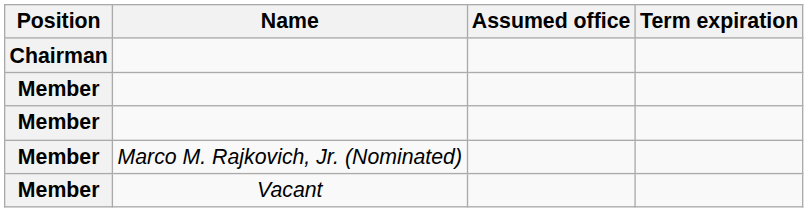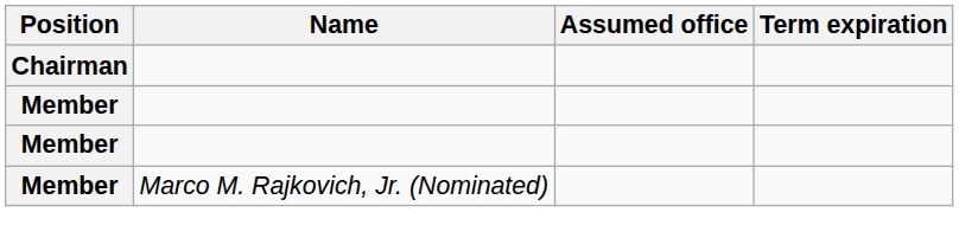- row: Member | Vacant
